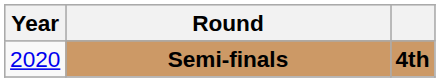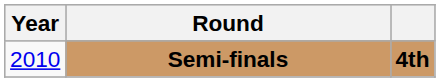Semi-finals | Year: 2020 -> 2010
